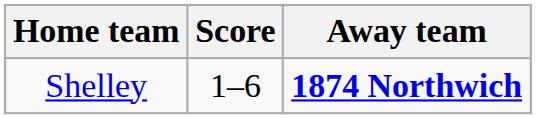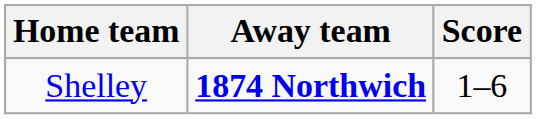columns swapped: Score <-> Away team
